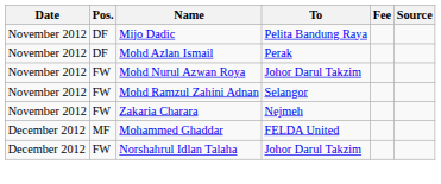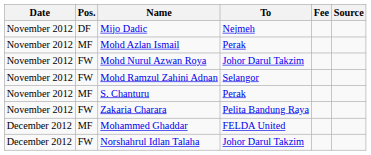Mijo Dadic | To: Pelita Bandung Raya -> Nejmeh
Mohd Azlan Ismail | Pos.: DF -> MF
+ row: November 2012 | MF | S. Chanturu | Perak
Zakaria Charara | To: Nejmeh -> Pelita Bandung Raya
